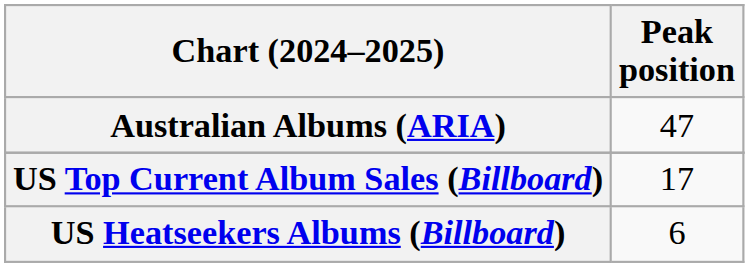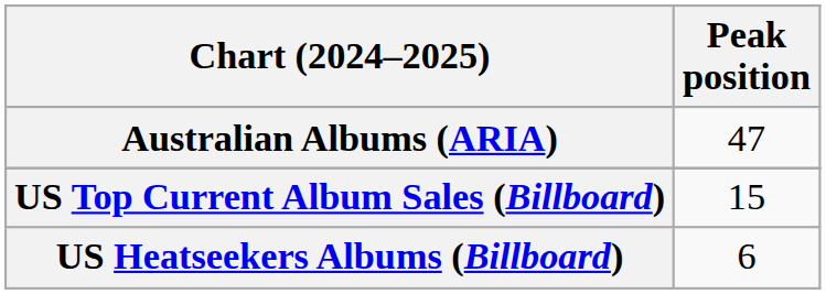US Top Current Album Sales (Billboard) | Peak position: 17 -> 15
